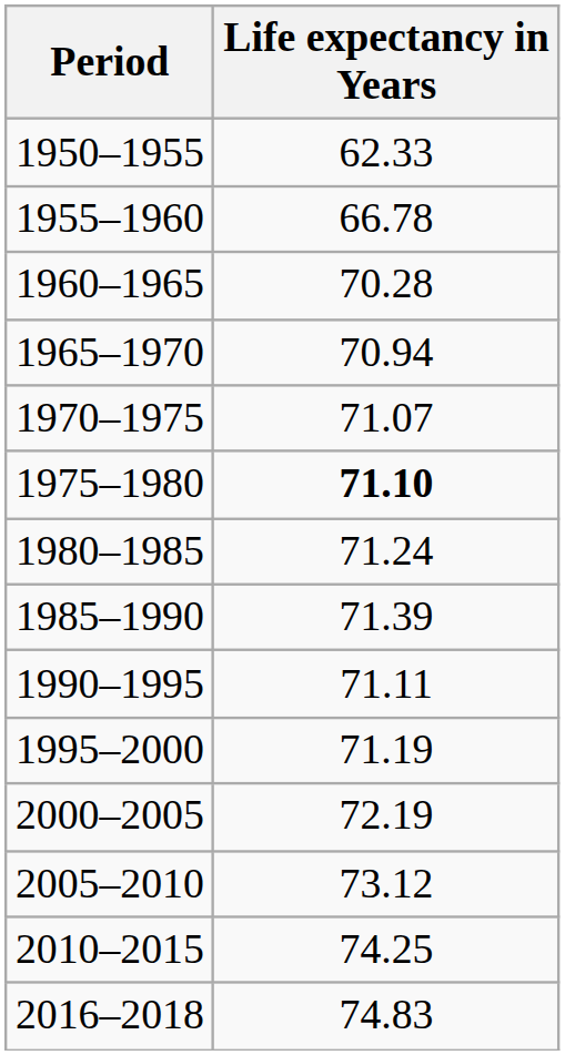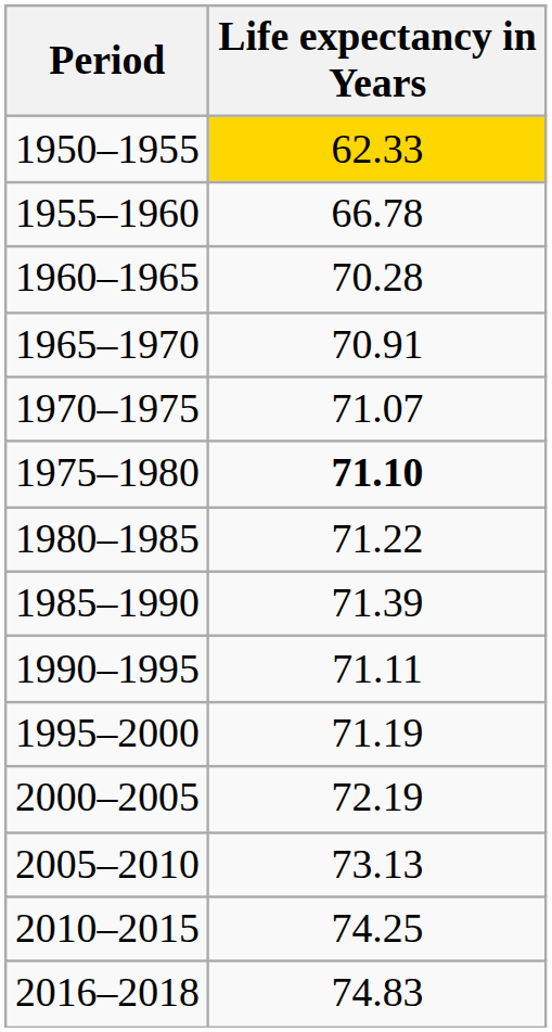1950–1955 | Life expectancy in Years: no background -> gold background
1965–1970 | Life expectancy in Years: 70.94 -> 70.91
1980–1985 | Life expectancy in Years: 71.24 -> 71.22
2005–2010 | Life expectancy in Years: 73.12 -> 73.13
